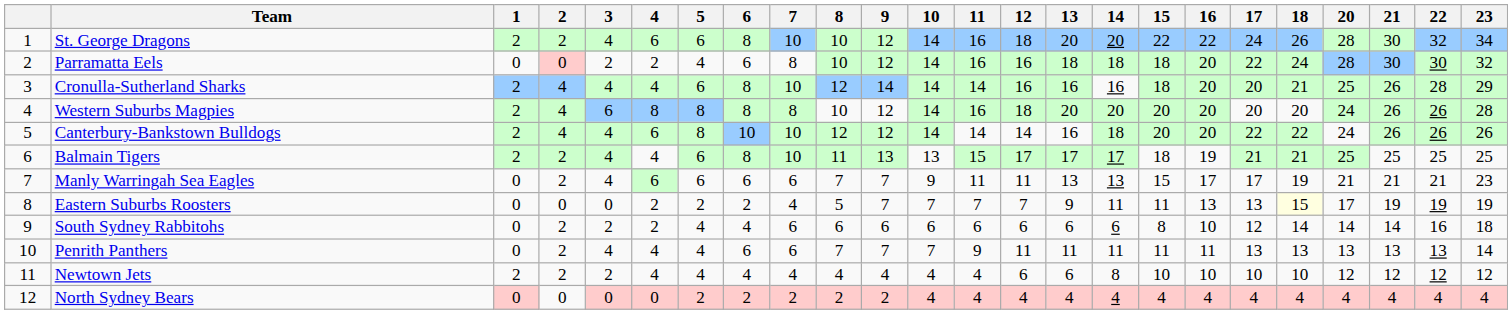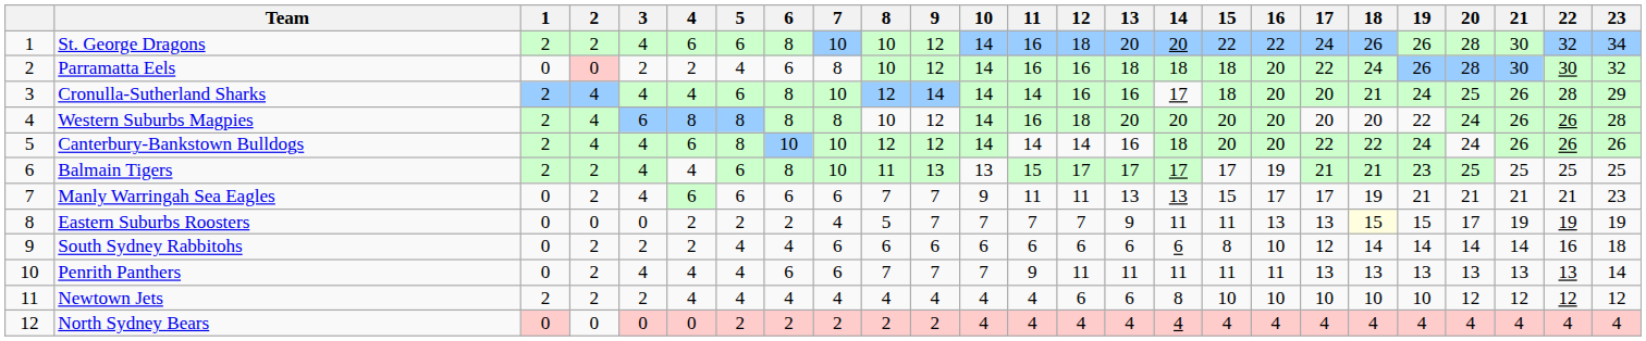+ column: 19 | 26 | 26 | 24 | 22 | 24 | 23 | 21 | 15 | 14 | 13 | 10 | 4
Cronulla-Sutherland Sharks | 14: 16 -> 17
Balmain Tigers | 15: 18 -> 17
